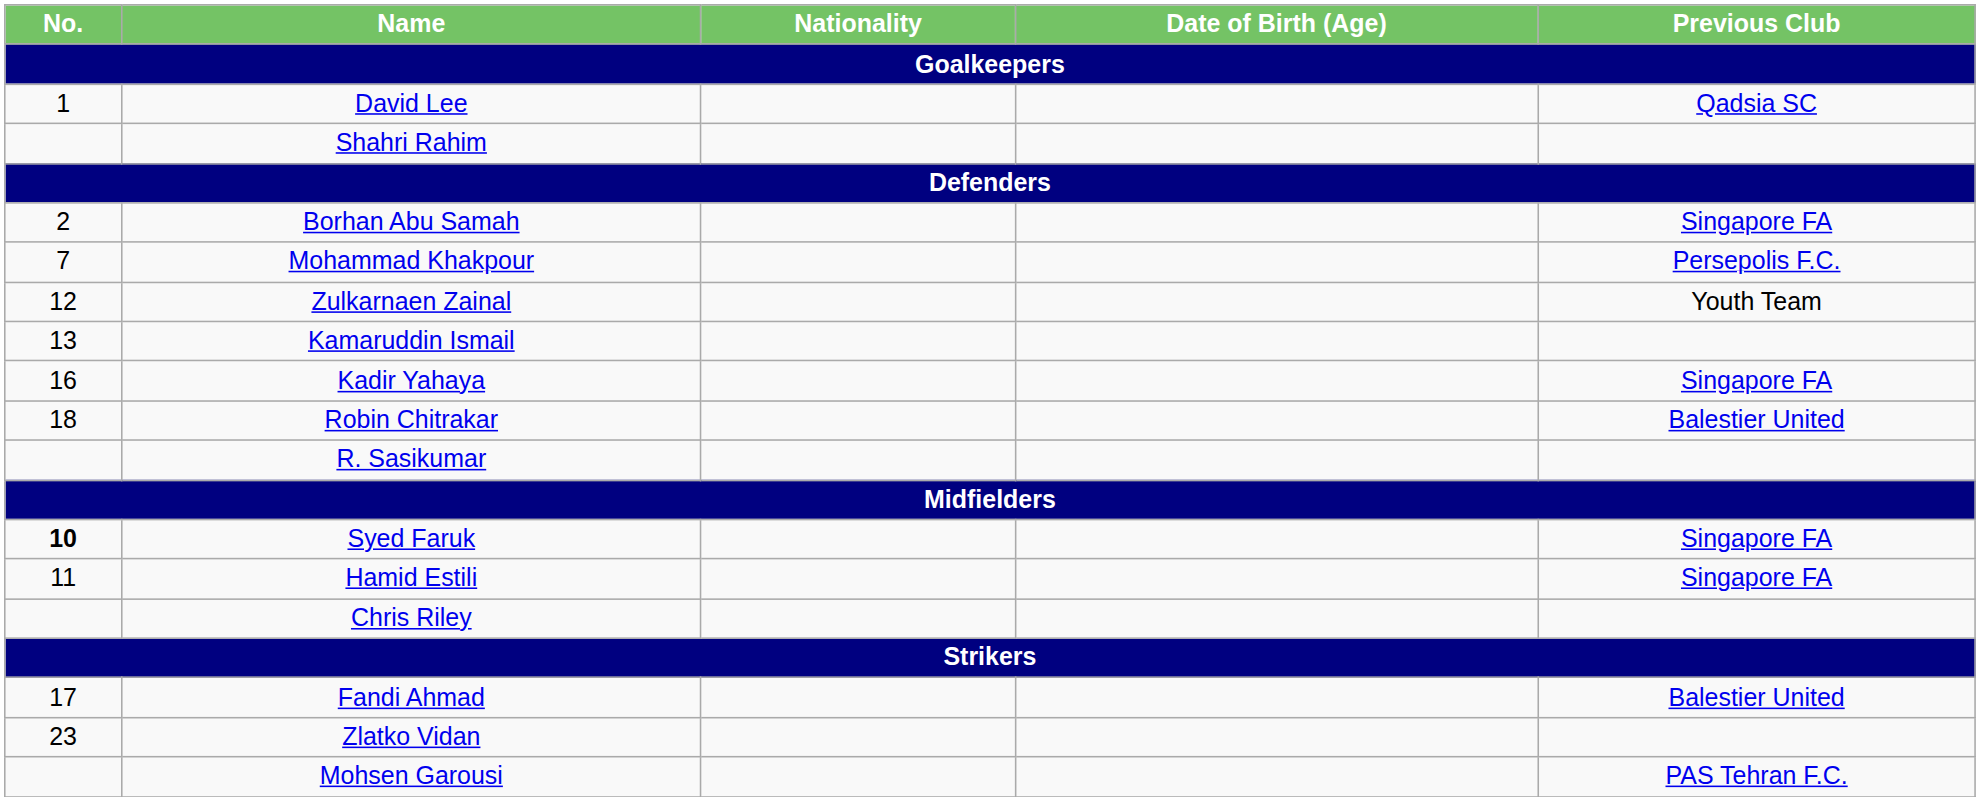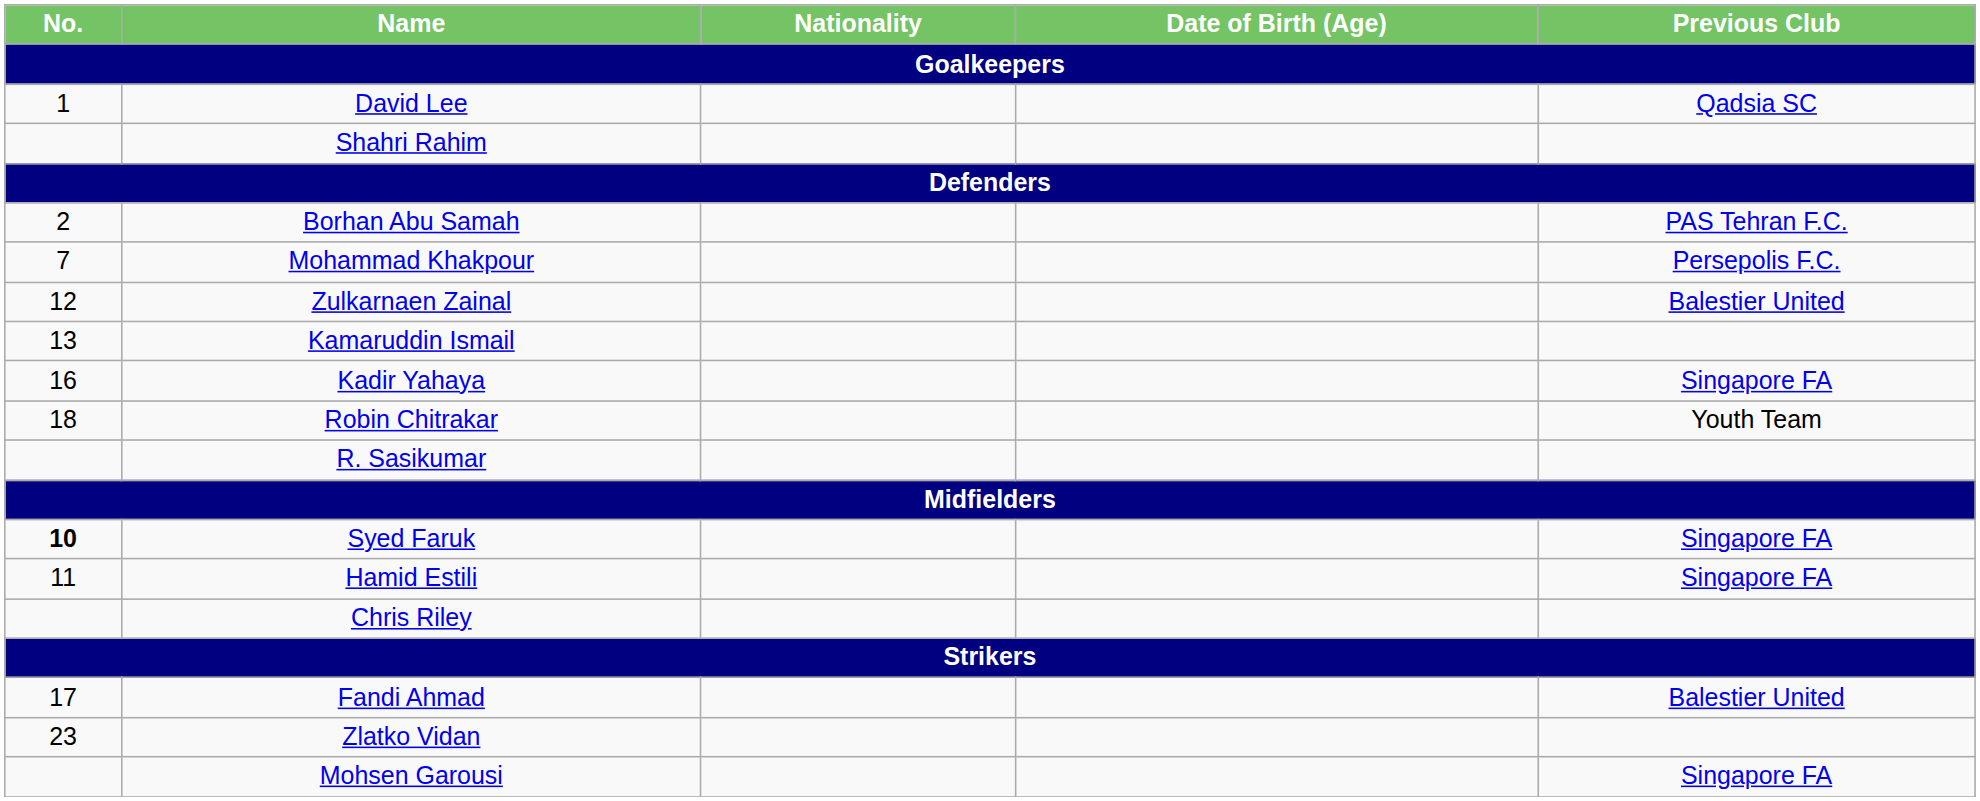Borhan Abu Samah | Previous Club: Singapore FA -> PAS Tehran F.C.
Zulkarnaen Zainal | Previous Club: Youth Team -> Balestier United
Robin Chitrakar | Previous Club: Balestier United -> Youth Team
Mohsen Garousi | Previous Club: PAS Tehran F.C. -> Singapore FA
